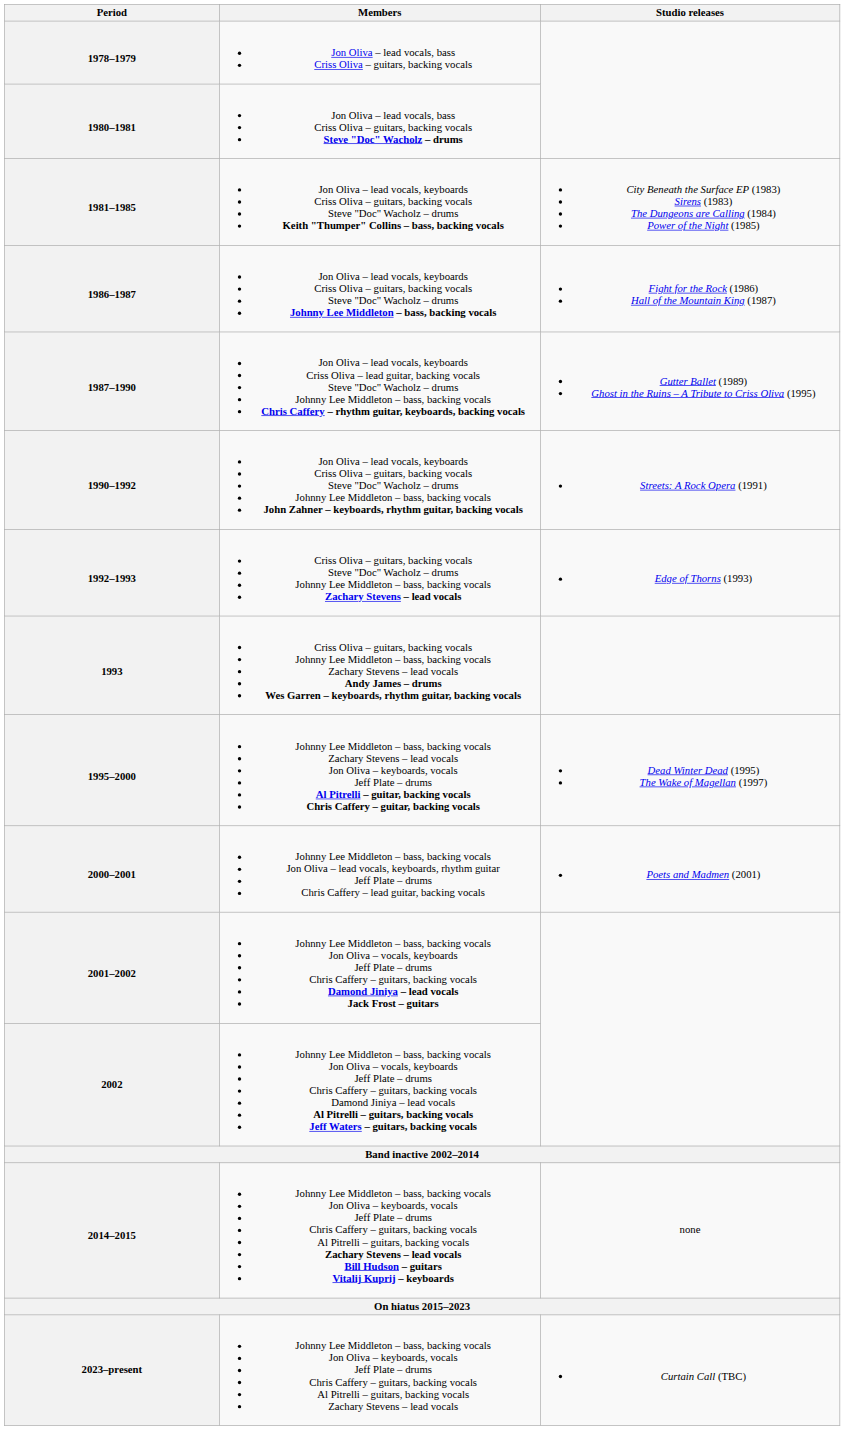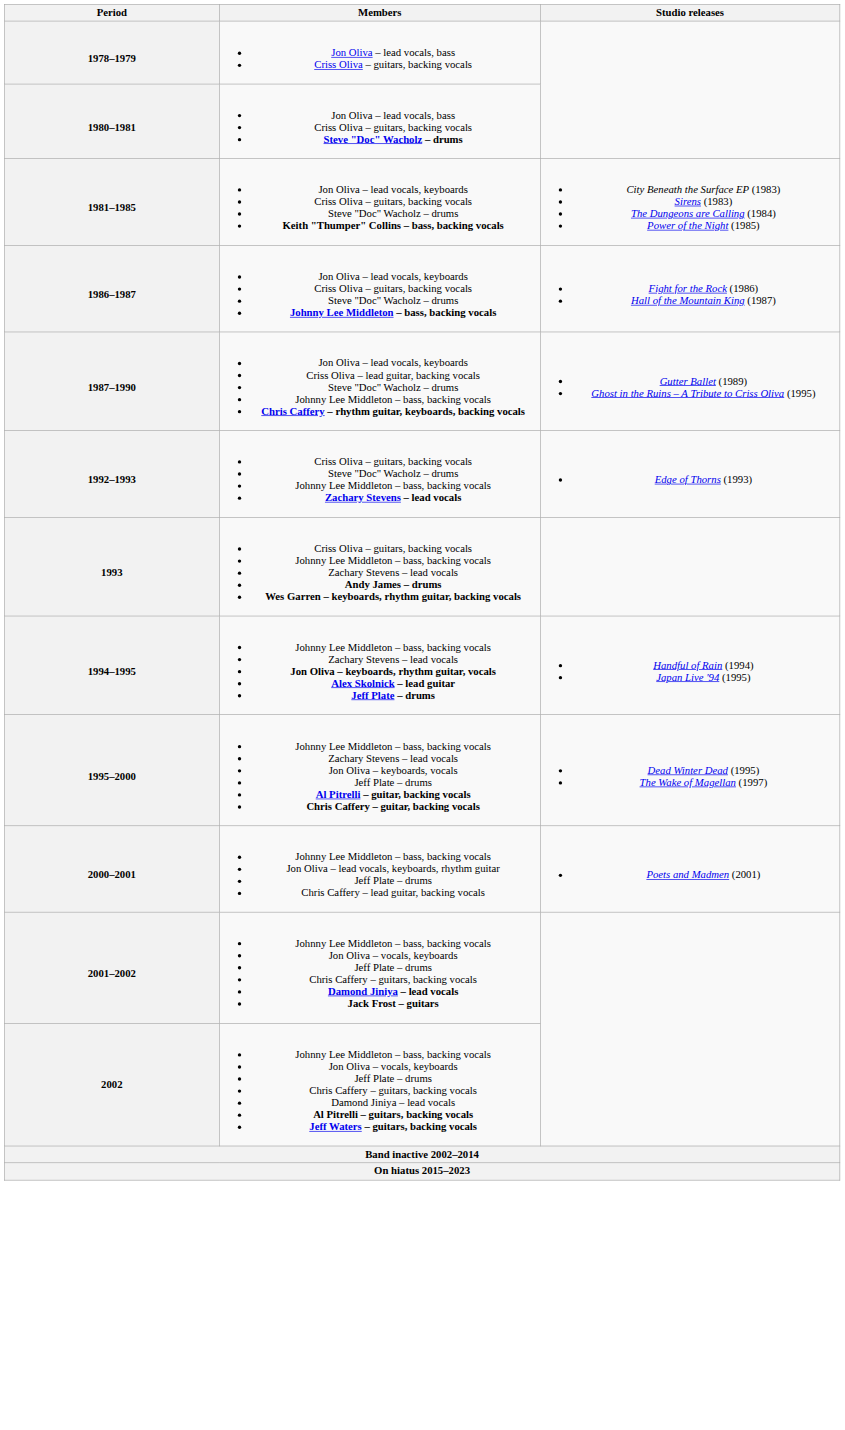- row: 1990–1992 | Jon Oliva – lead vocals, keyboards Criss Oliva – guitars, backing vocals Steve "Doc" Wacholz – drums Johnny Lee Middleton – bass, backing vocals John Zahner – keyboards, rhythm guitar, backing vocals | Streets: A Rock Opera (1991)
+ row: 1994–1995 | Johnny Lee Middleton – bass, backing vocals Zachary Stevens – lead vocals Jon Oliva – keyboards, rhythm guitar, vocals Alex Skolnick – lead guitar Jeff Plate – drums | Handful of Rain (1994) Japan Live '94 (1995)
- row: 2014–2015 | Johnny Lee Middleton – bass, backing vocals Jon Oliva – keyboards, vocals Jeff Plate – drums Chris Caffery – guitars, backing vocals Al Pitrelli – guitars, backing vocals Zachary Stevens – lead vocals Bill Hudson – guitars Vitalij Kuprij – keyboards | none
- row: 2023–present | Johnny Lee Middleton – bass, backing vocals Jon Oliva – keyboards, vocals Jeff Plate – drums Chris Caffery – guitars, backing vocals Al Pitrelli – guitars, backing vocals Zachary Stevens – lead vocals | Curtain Call (TBC)
